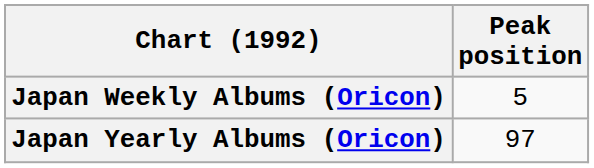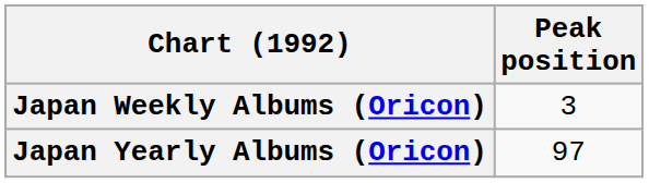Japan Weekly Albums (Oricon) | Peak position: 5 -> 3
